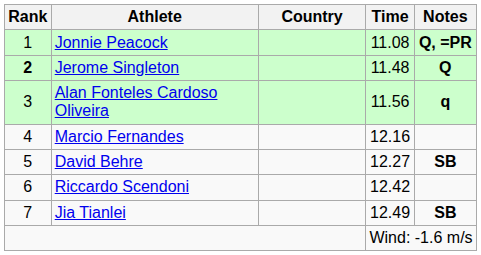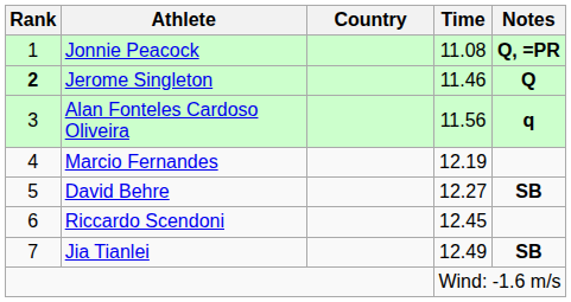Jerome Singleton | Time: 11.48 -> 11.46
Marcio Fernandes | Time: 12.16 -> 12.19
Riccardo Scendoni | Time: 12.42 -> 12.45
